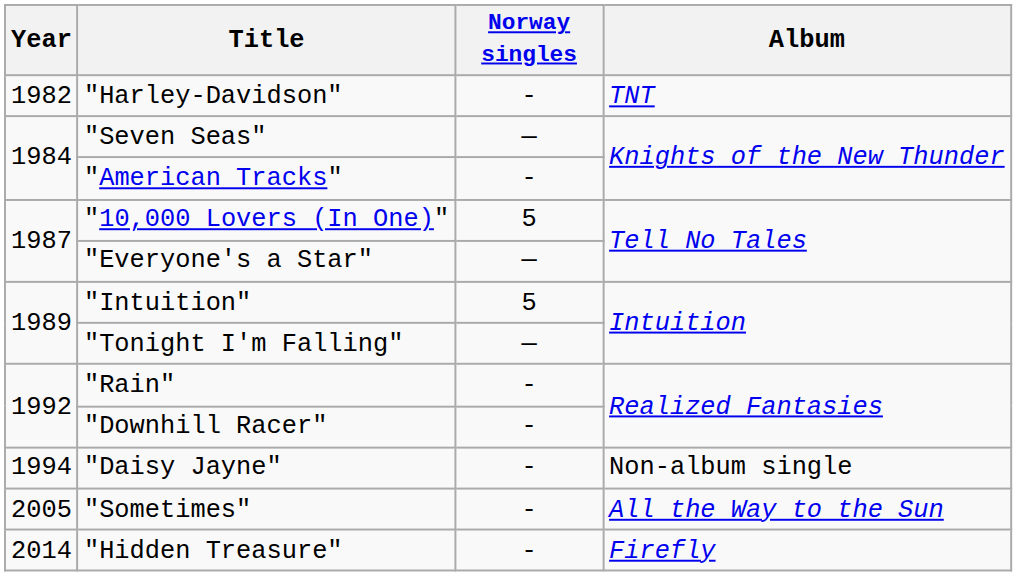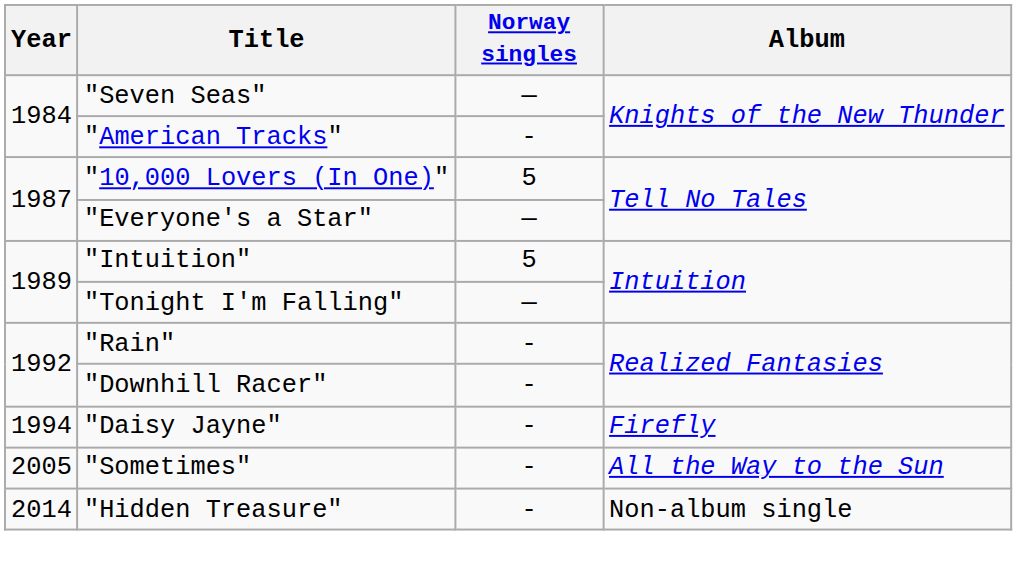- row: 1982 | "Harley-Davidson" | - | TNT
"Daisy Jayne" | Album: Non-album single -> Firefly
"Hidden Treasure" | Album: Firefly -> Non-album single
